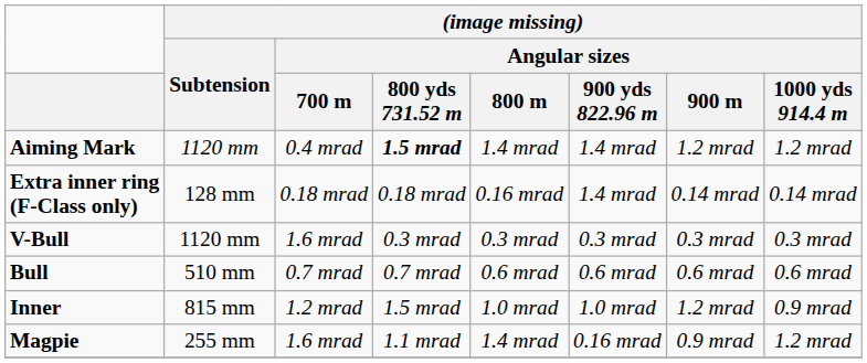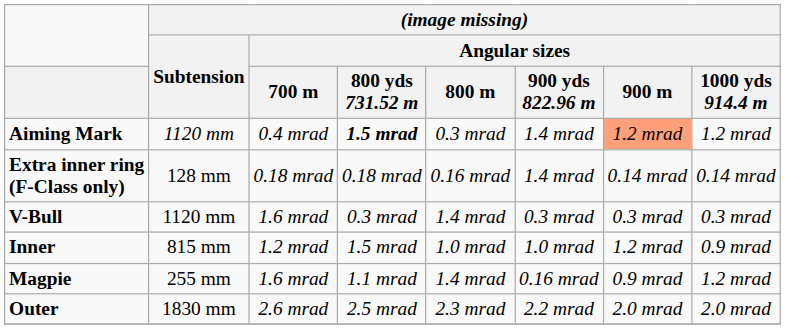Aiming Mark | (image missing) / Angular sizes / 800 m: 1.4 mrad -> 0.3 mrad
Aiming Mark | (image missing) / Angular sizes / 900 m: no background -> lightsalmon background
V-Bull | (image missing) / Angular sizes / 800 m: 0.3 mrad -> 1.4 mrad
- row: Bull | 510 mm | 0.7 mrad | 0.7 mrad | 0.6 mrad | 0.6 mrad | 0.6 mrad | 0.6 mrad
+ row: Outer | 1830 mm | 2.6 mrad | 2.5 mrad | 2.3 mrad | 2.2 mrad | 2.0 mrad | 2.0 mrad
